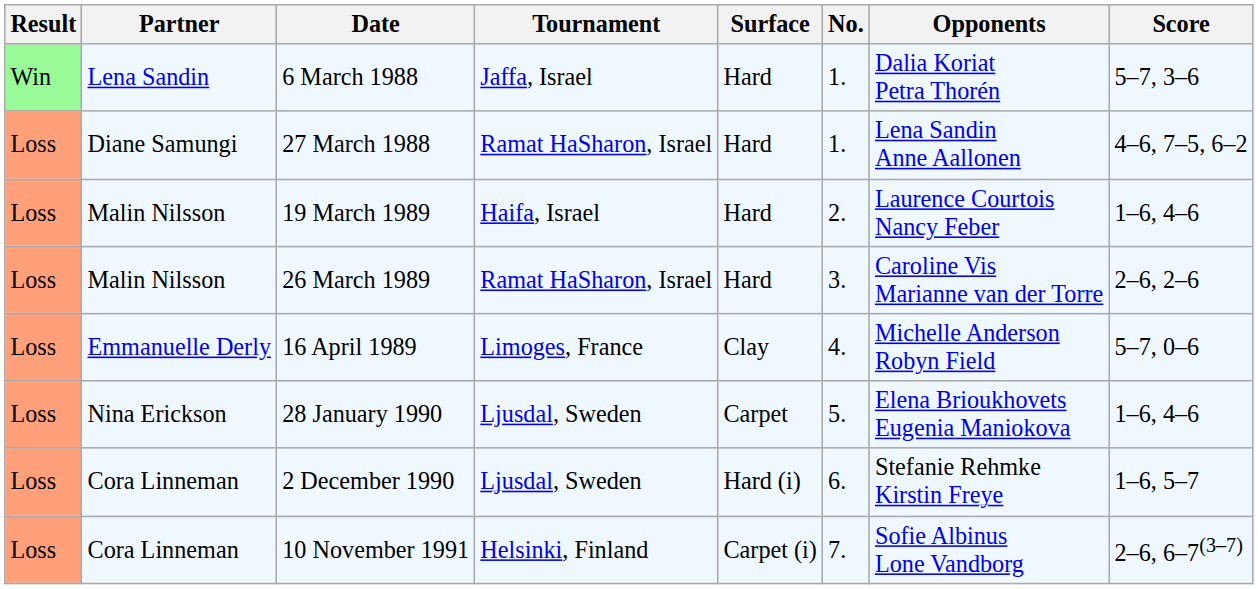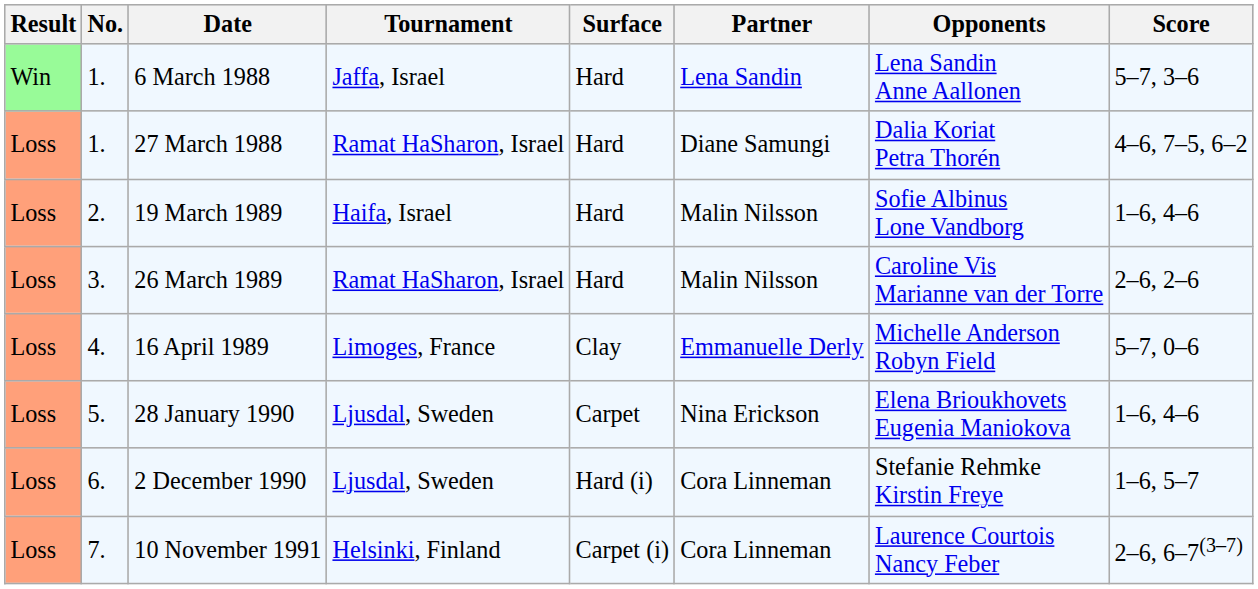columns swapped: No. <-> Partner
6 March 1988 | Opponents: Dalia Koriat Petra Thorén -> Lena Sandin Anne Aallonen
27 March 1988 | Opponents: Lena Sandin Anne Aallonen -> Dalia Koriat Petra Thorén
19 March 1989 | Opponents: Laurence Courtois Nancy Feber -> Sofie Albinus Lone Vandborg
10 November 1991 | Opponents: Sofie Albinus Lone Vandborg -> Laurence Courtois Nancy Feber
